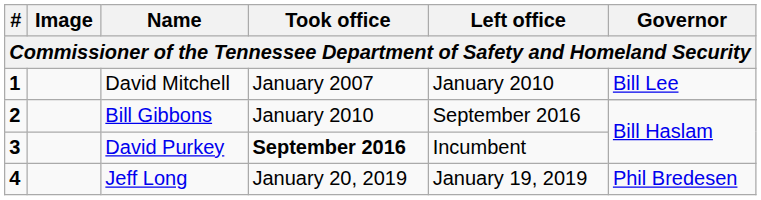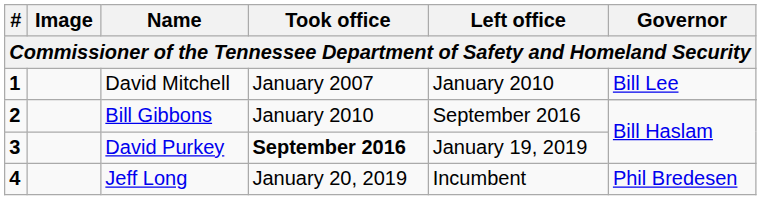3 | Left office: Incumbent -> January 19, 2019
4 | Left office: January 19, 2019 -> Incumbent
